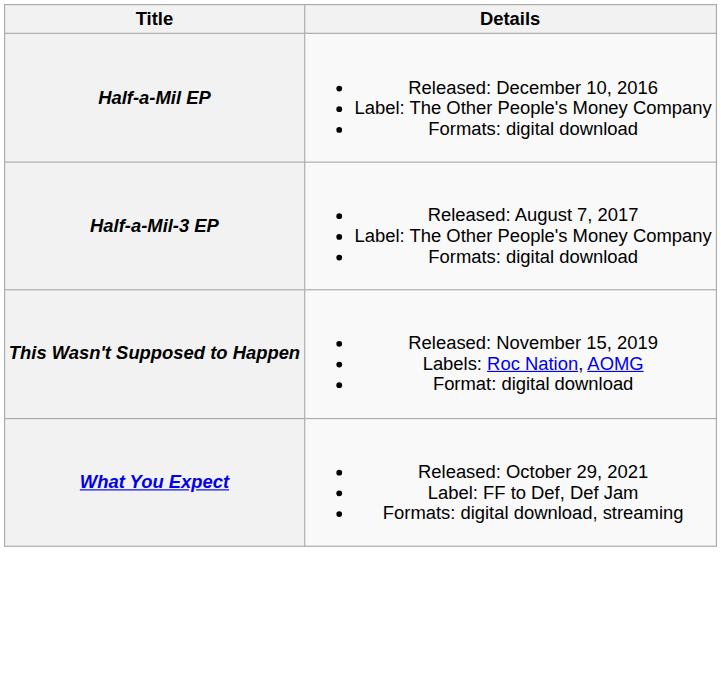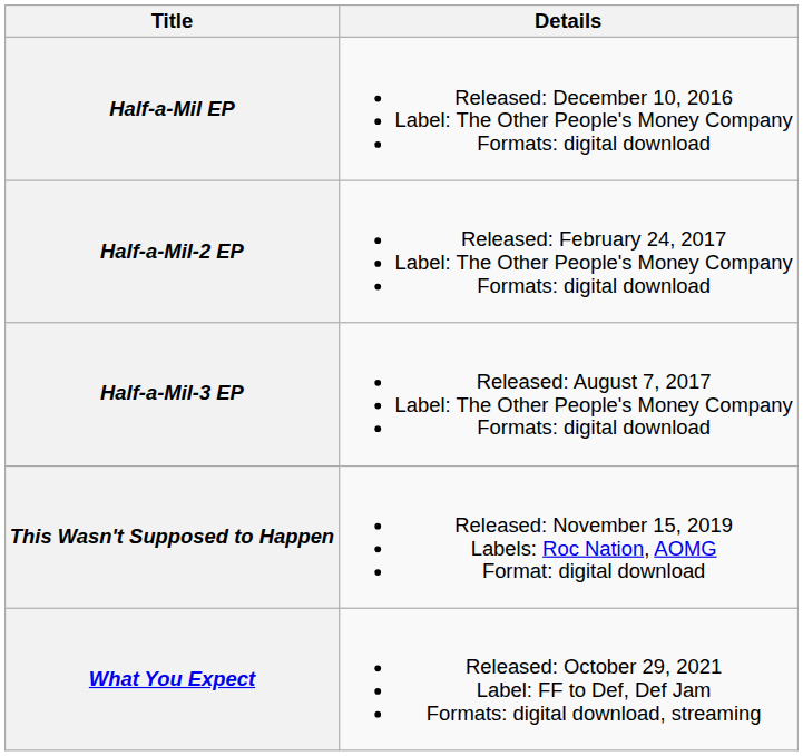+ row: Half-a-Mil-2 EP | Released: February 24, 2017 Label: The Other People's Money Company Formats: digital download
